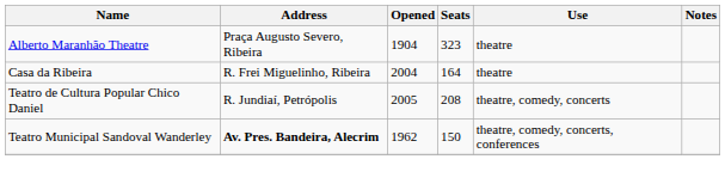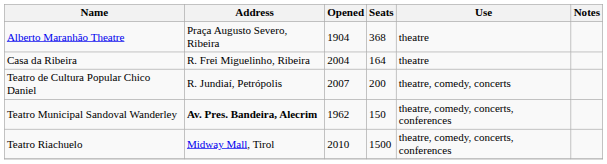Alberto Maranhão Theatre | Seats: 323 -> 368
Teatro de Cultura Popular Chico Daniel | Opened: 2005 -> 2007
Teatro de Cultura Popular Chico Daniel | Seats: 208 -> 200
+ row: Teatro Riachuelo | Midway Mall, Tirol | 2010 | 1500 | theatre, comedy, concerts, conferences
